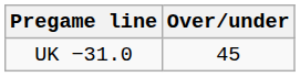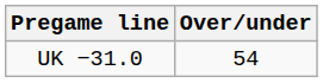UK −31.0 | Over/under: 45 -> 54
